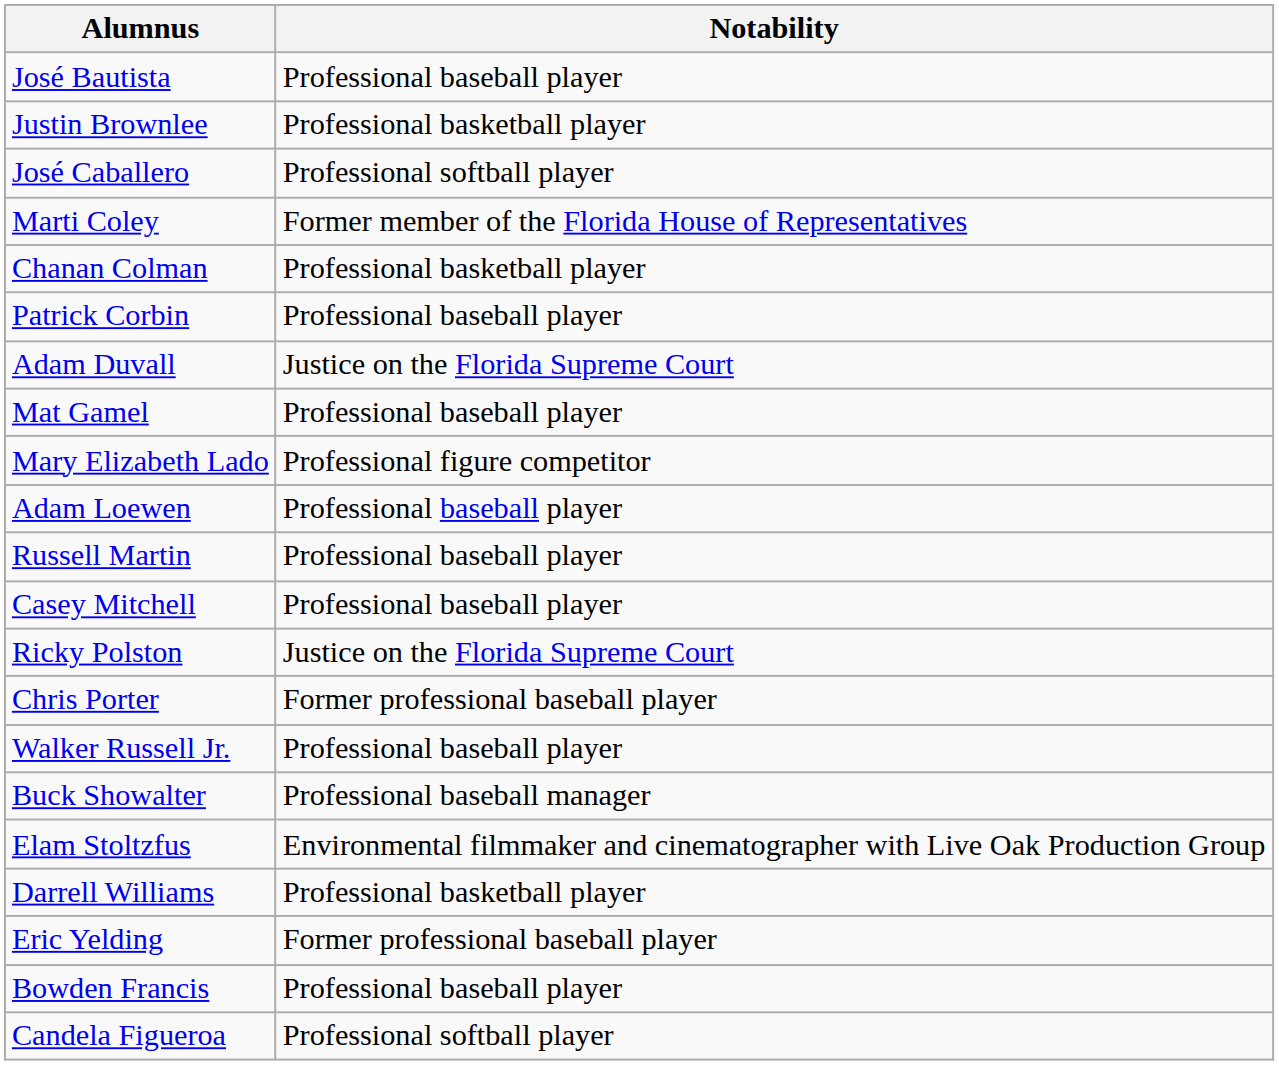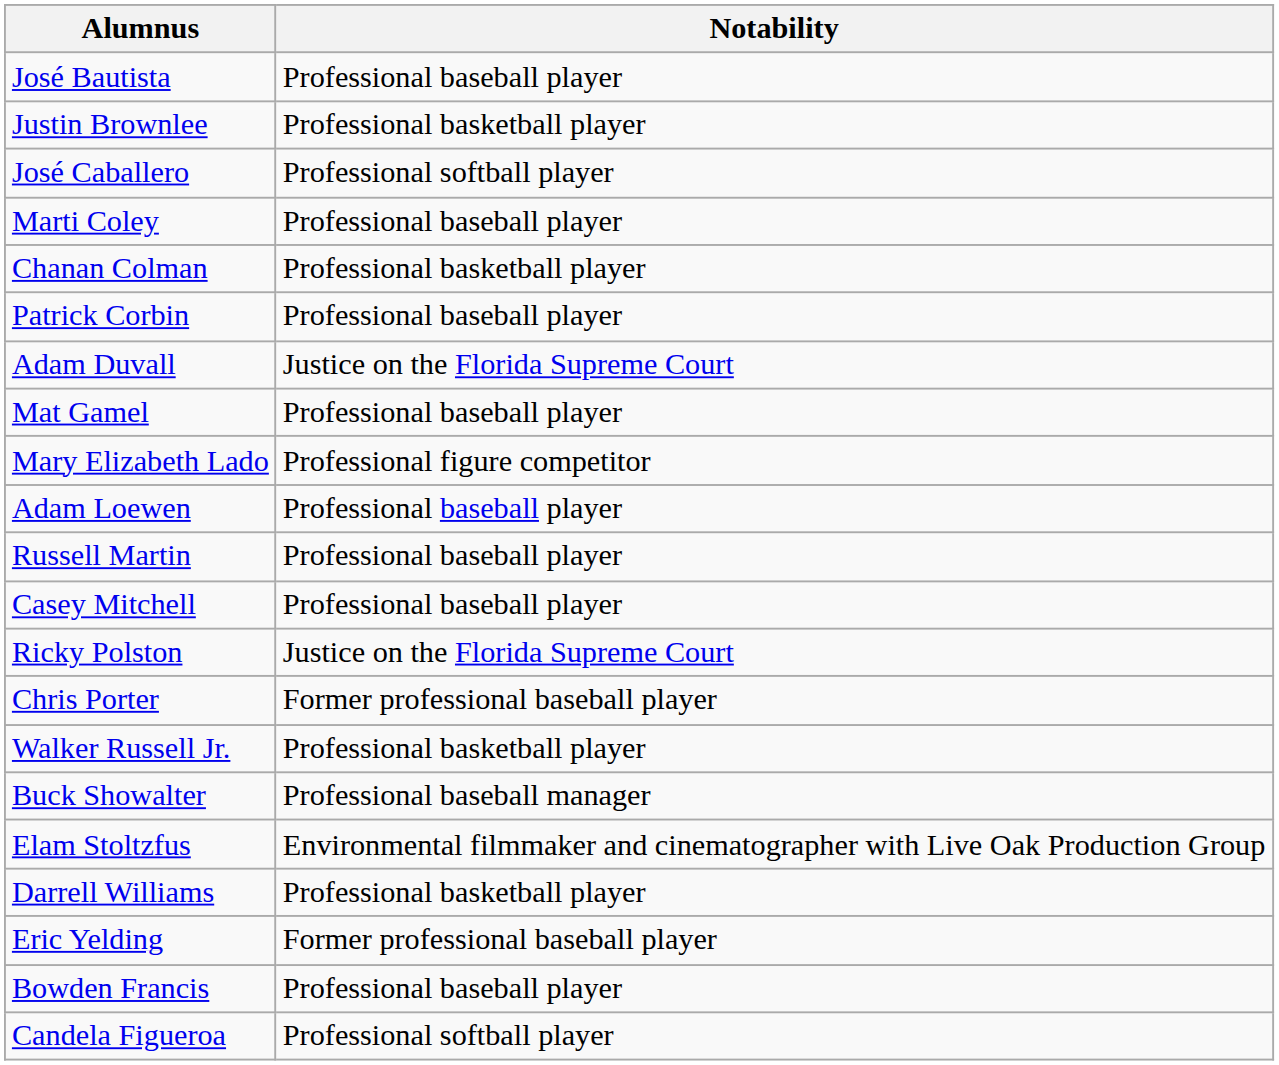Marti Coley | Notability: Former member of the Florida House of Representatives -> Professional baseball player
Walker Russell Jr. | Notability: Professional baseball player -> Professional basketball player
